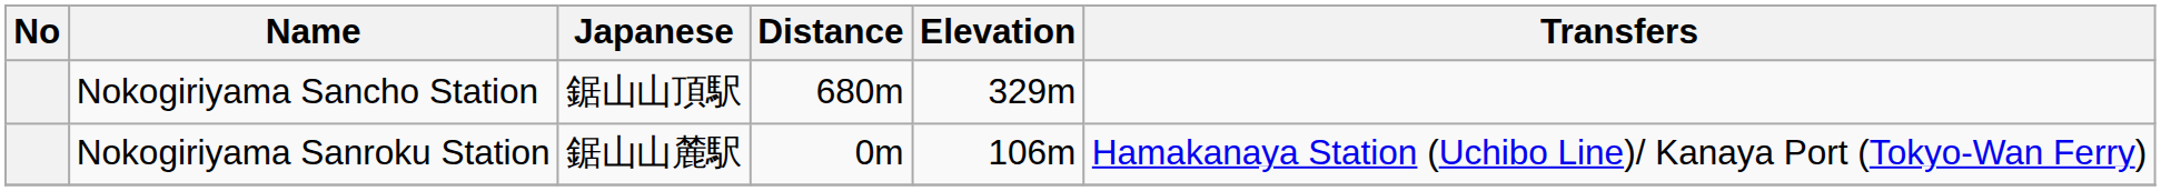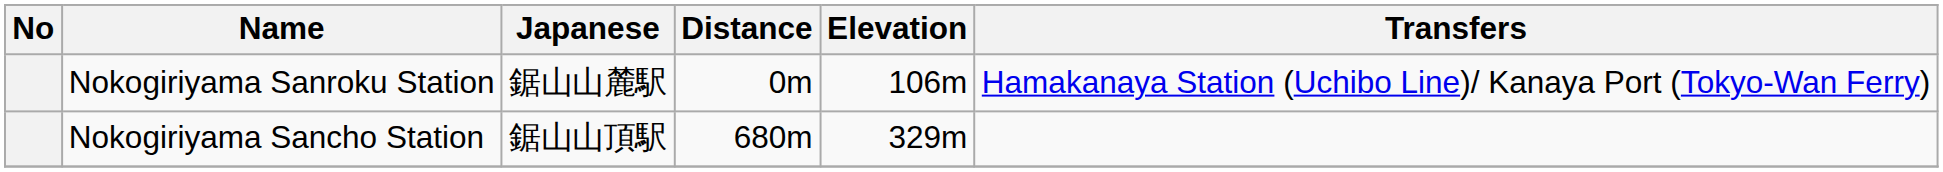rows swapped: Nokogiriyama Sanroku Station <-> Nokogiriyama Sancho Station
